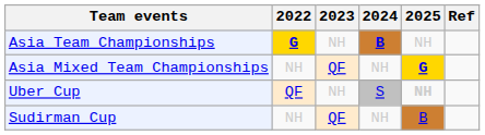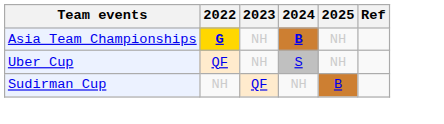- row: Asia Mixed Team Championships | NH | QF | NH | G
Uber Cup | 2025: bold -> normal
